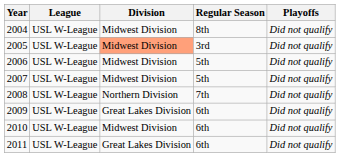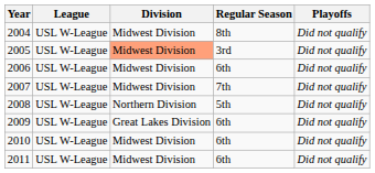2006 | Regular Season: 5th -> 6th
2007 | Regular Season: 5th -> 7th
2008 | Regular Season: 7th -> 5th
2011 | Division: Great Lakes Division -> Midwest Division
